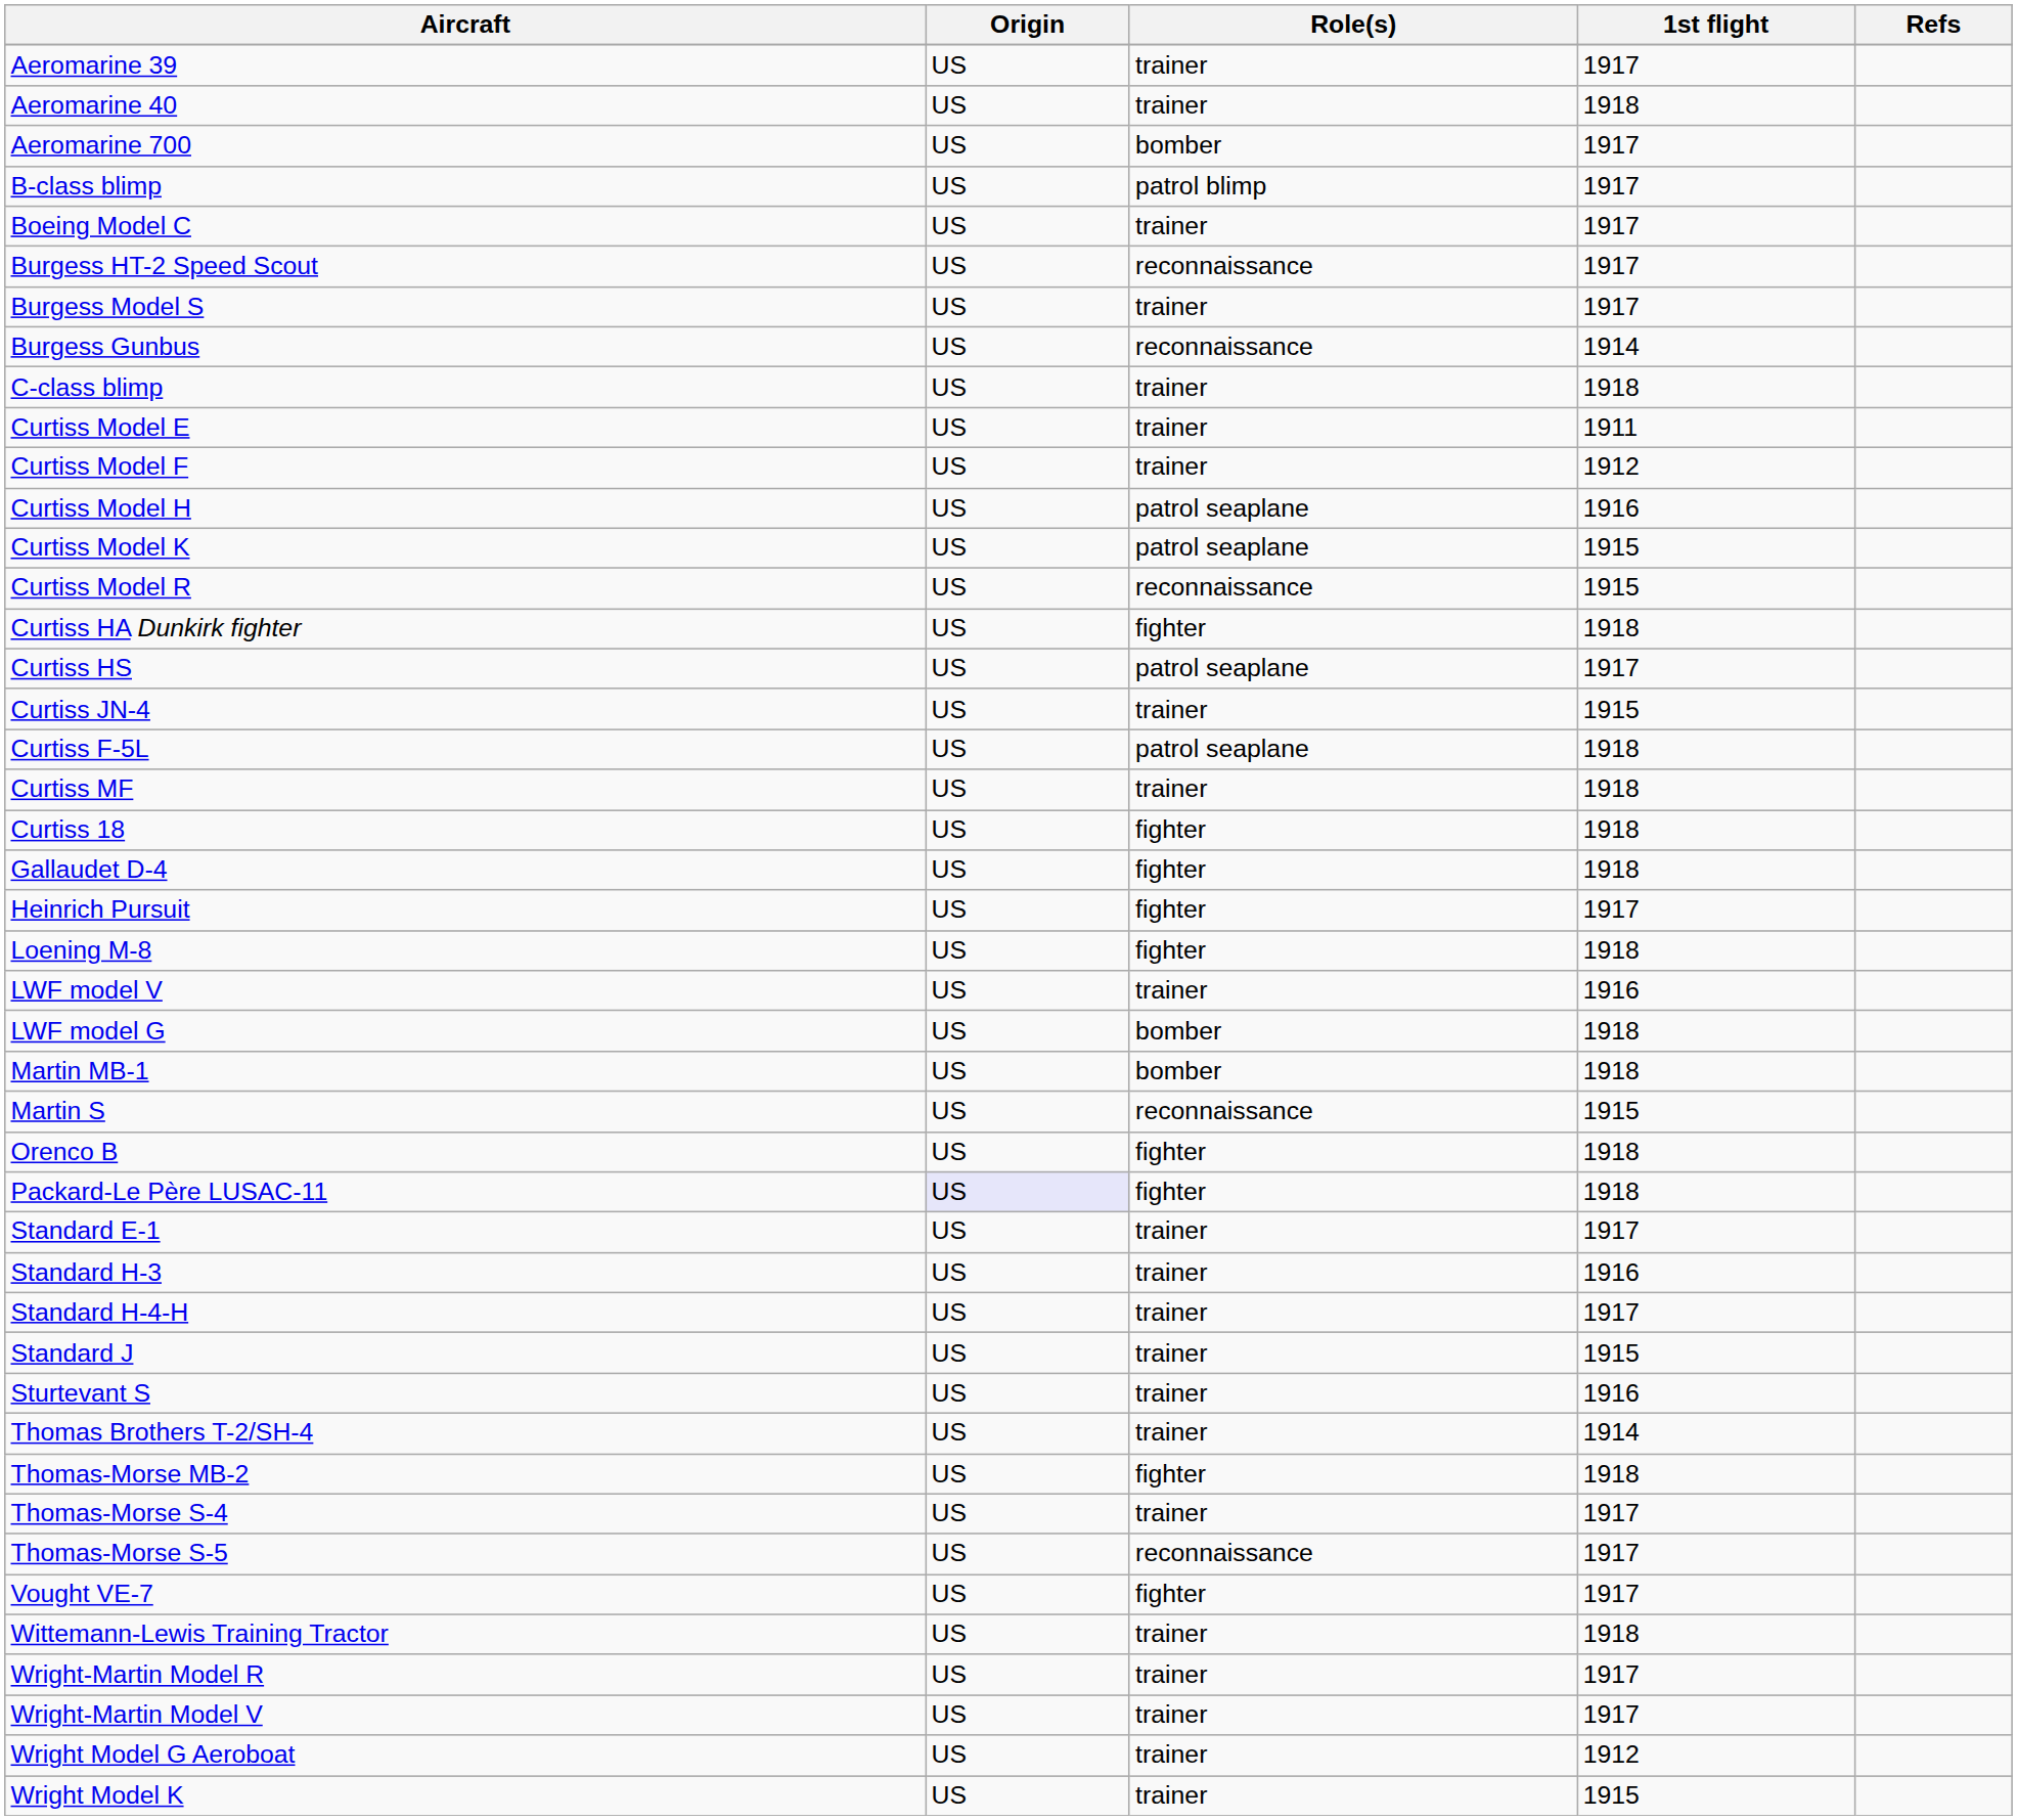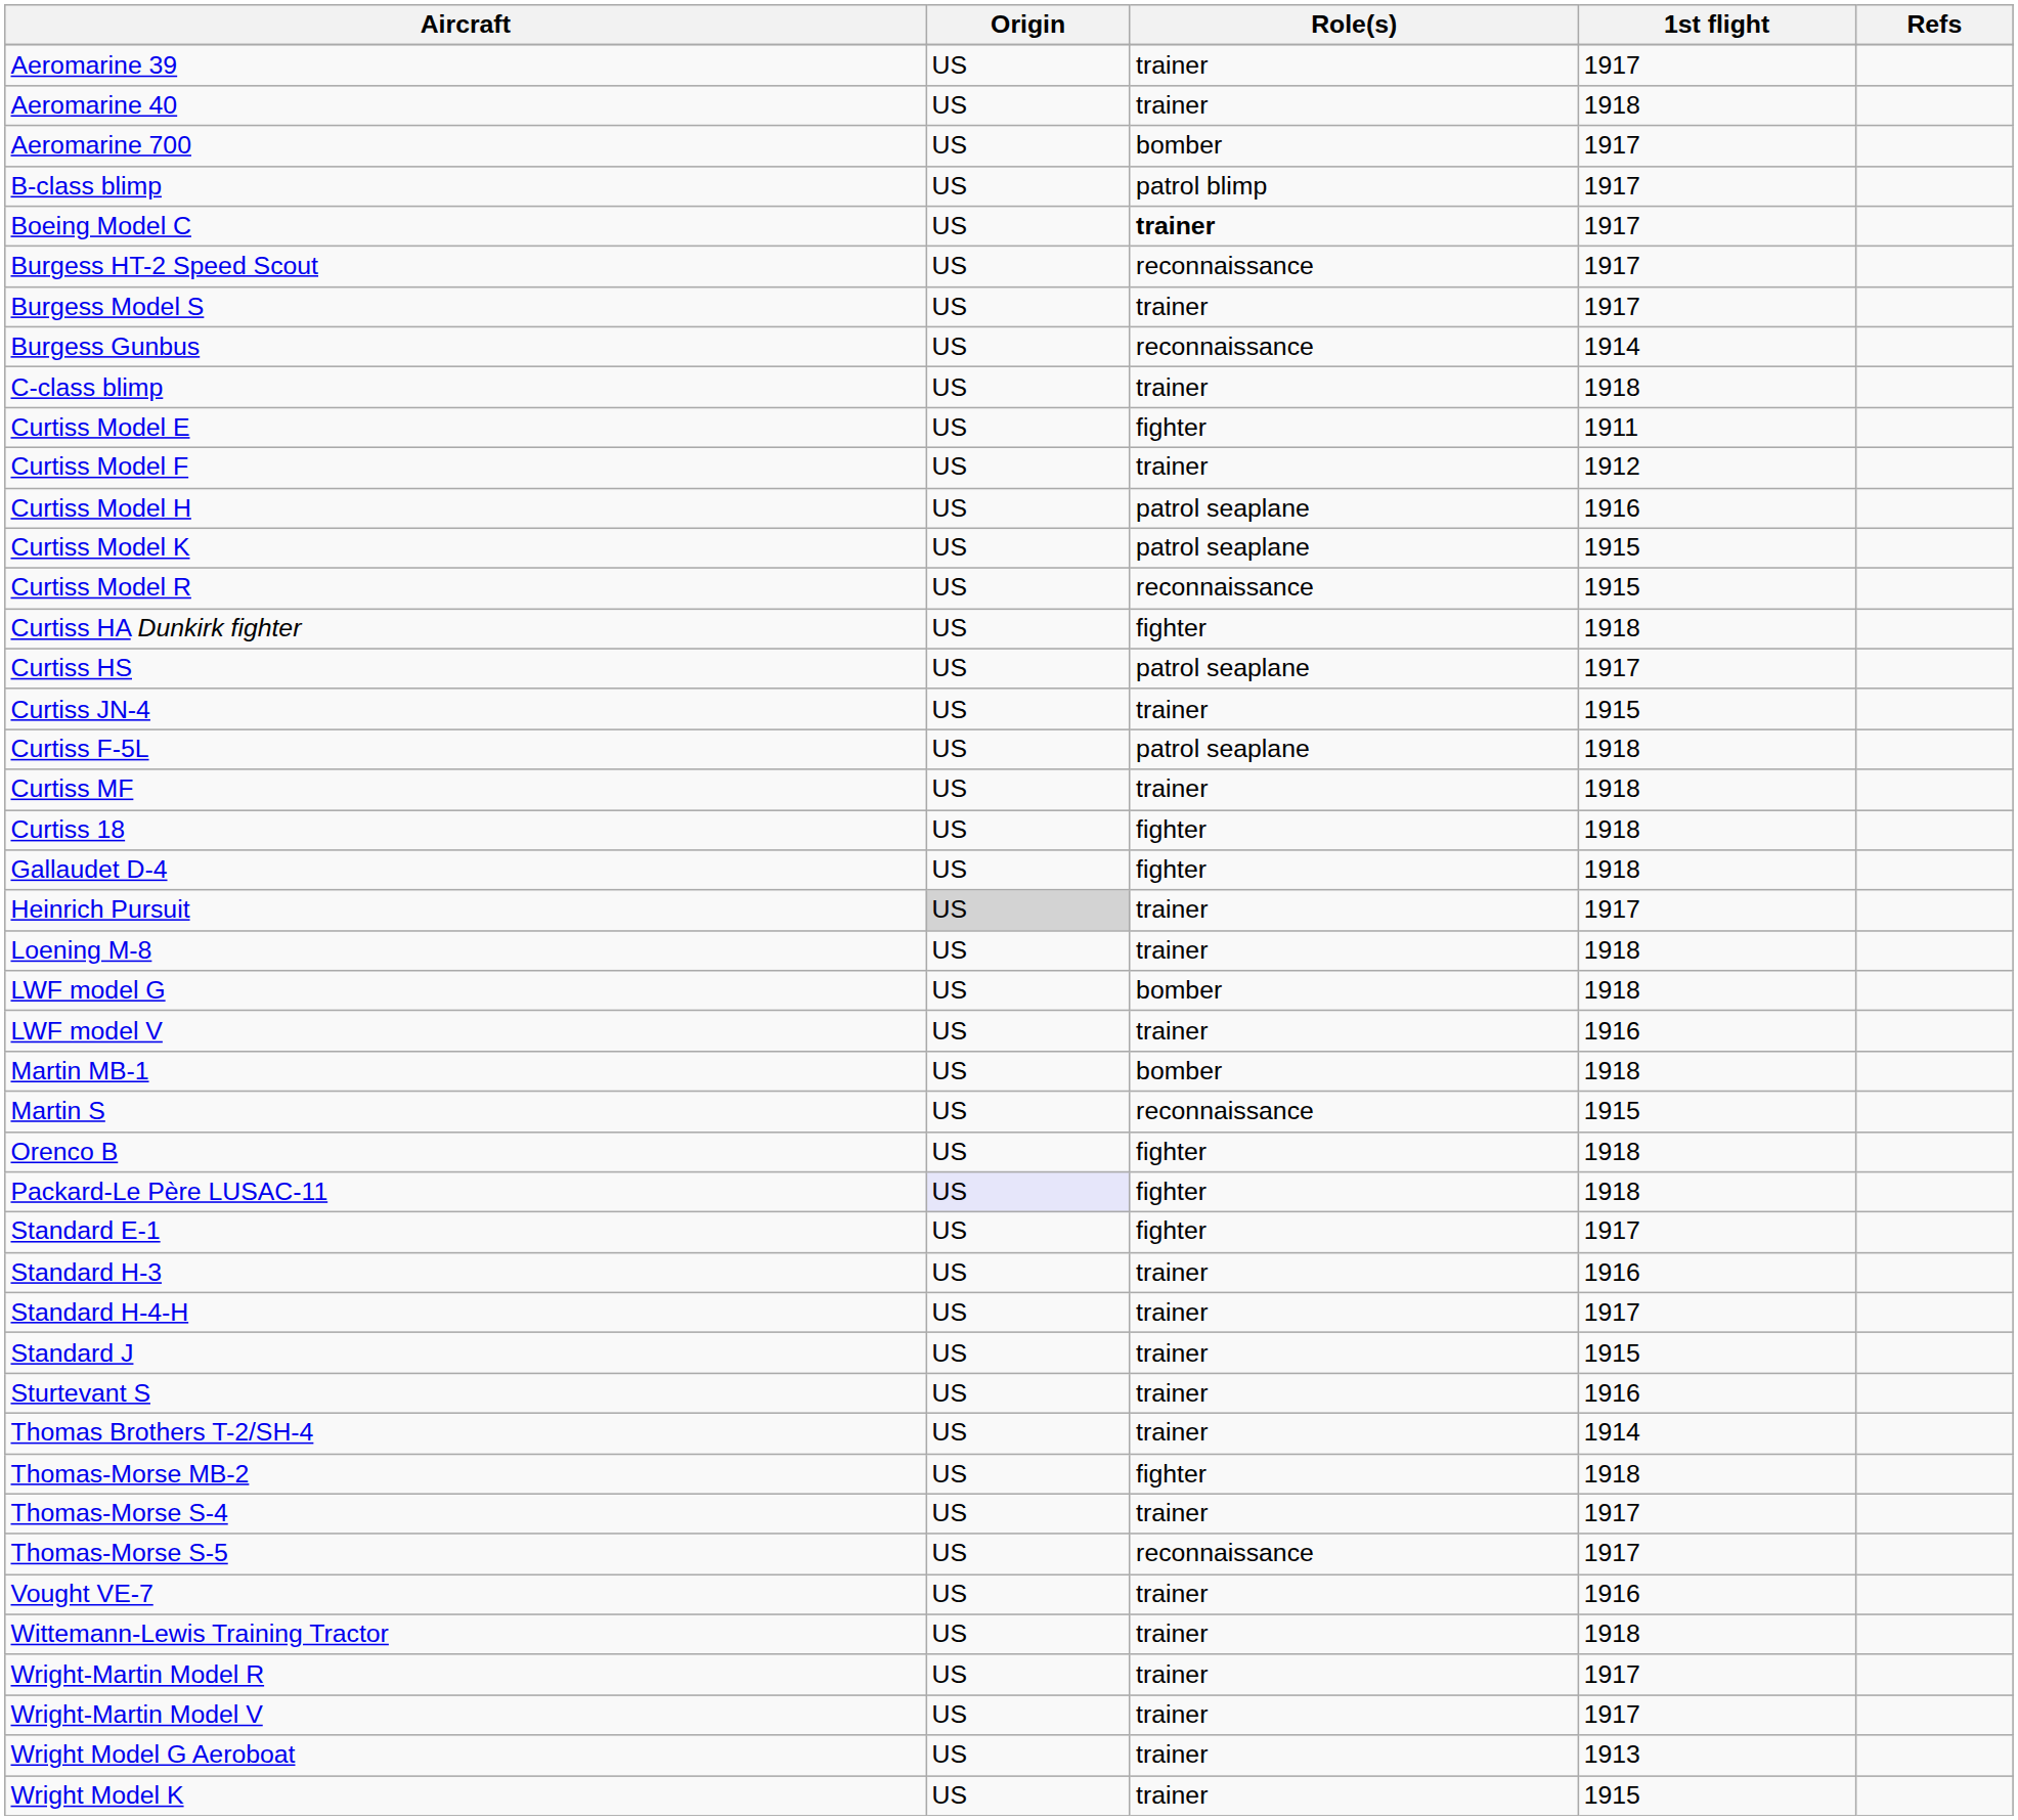Boeing Model C | Role(s): normal -> bold
Curtiss Model E | Role(s): trainer -> fighter
Heinrich Pursuit | Origin: no background -> lightgrey background
Heinrich Pursuit | Role(s): fighter -> trainer
Loening M-8 | Role(s): fighter -> trainer
rows swapped: LWF model V <-> LWF model G
Standard E-1 | Role(s): trainer -> fighter
Vought VE-7 | Role(s): fighter -> trainer
Vought VE-7 | 1st flight: 1917 -> 1916
Wright Model G Aeroboat | 1st flight: 1912 -> 1913
